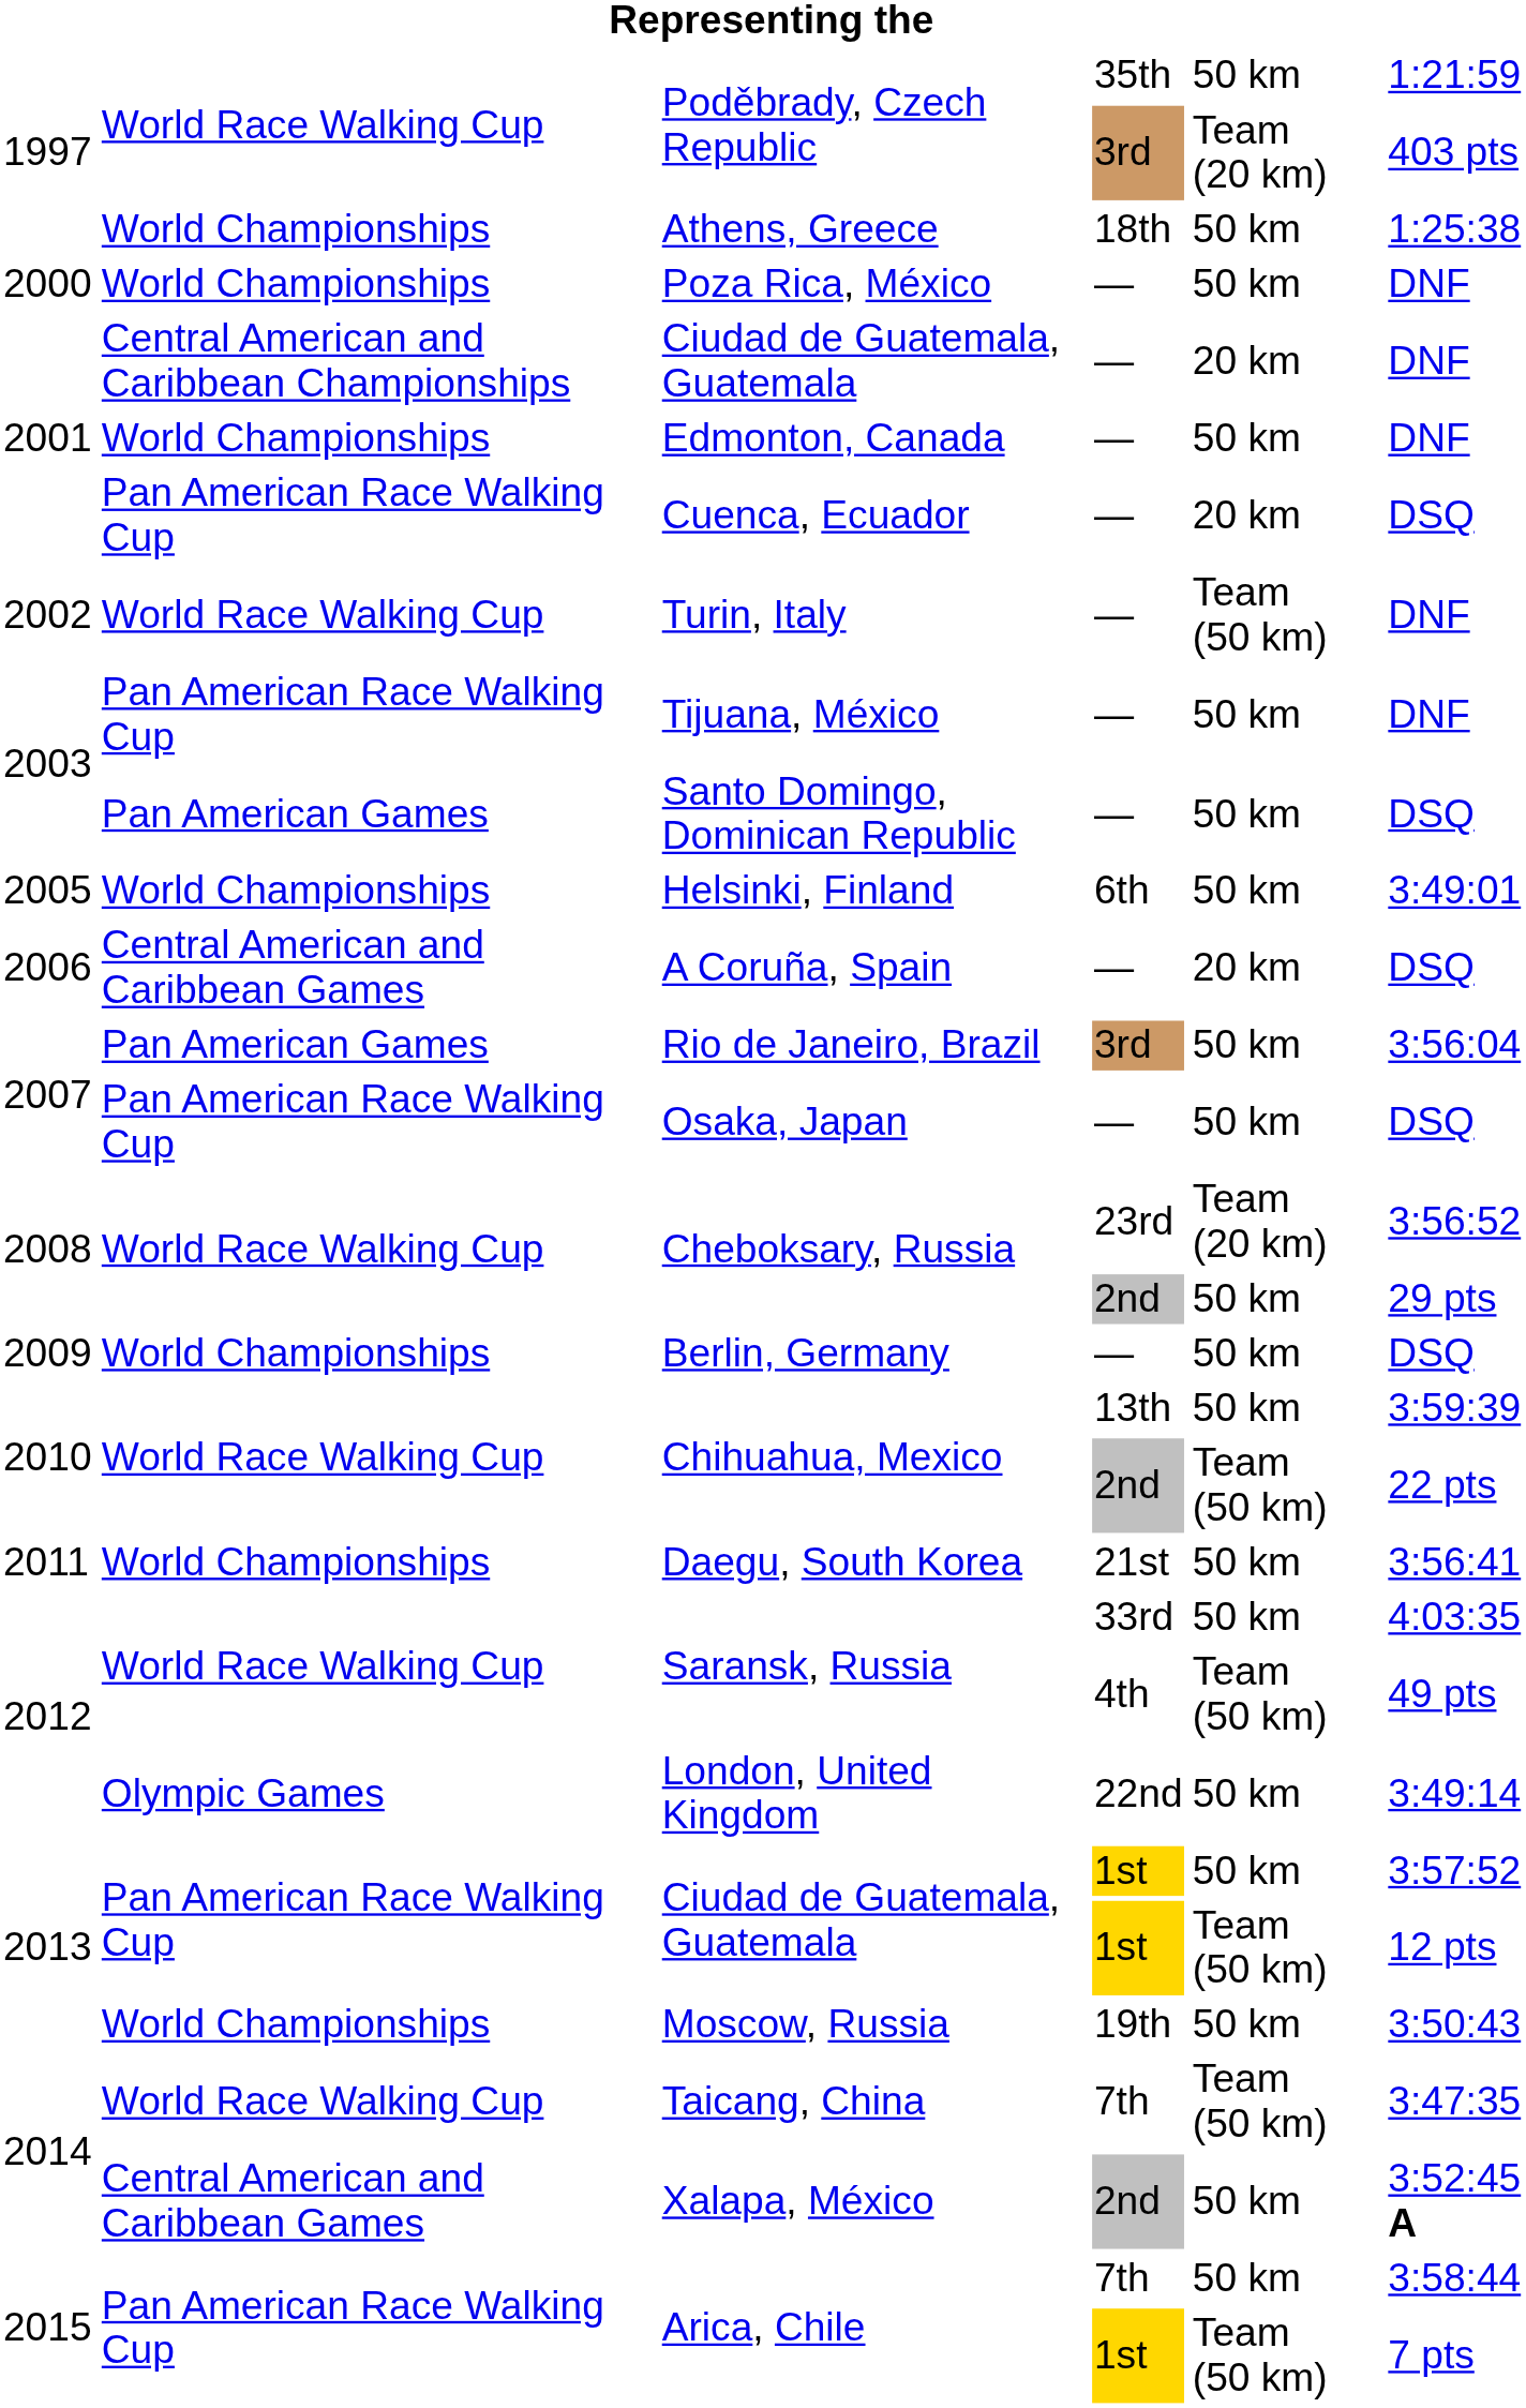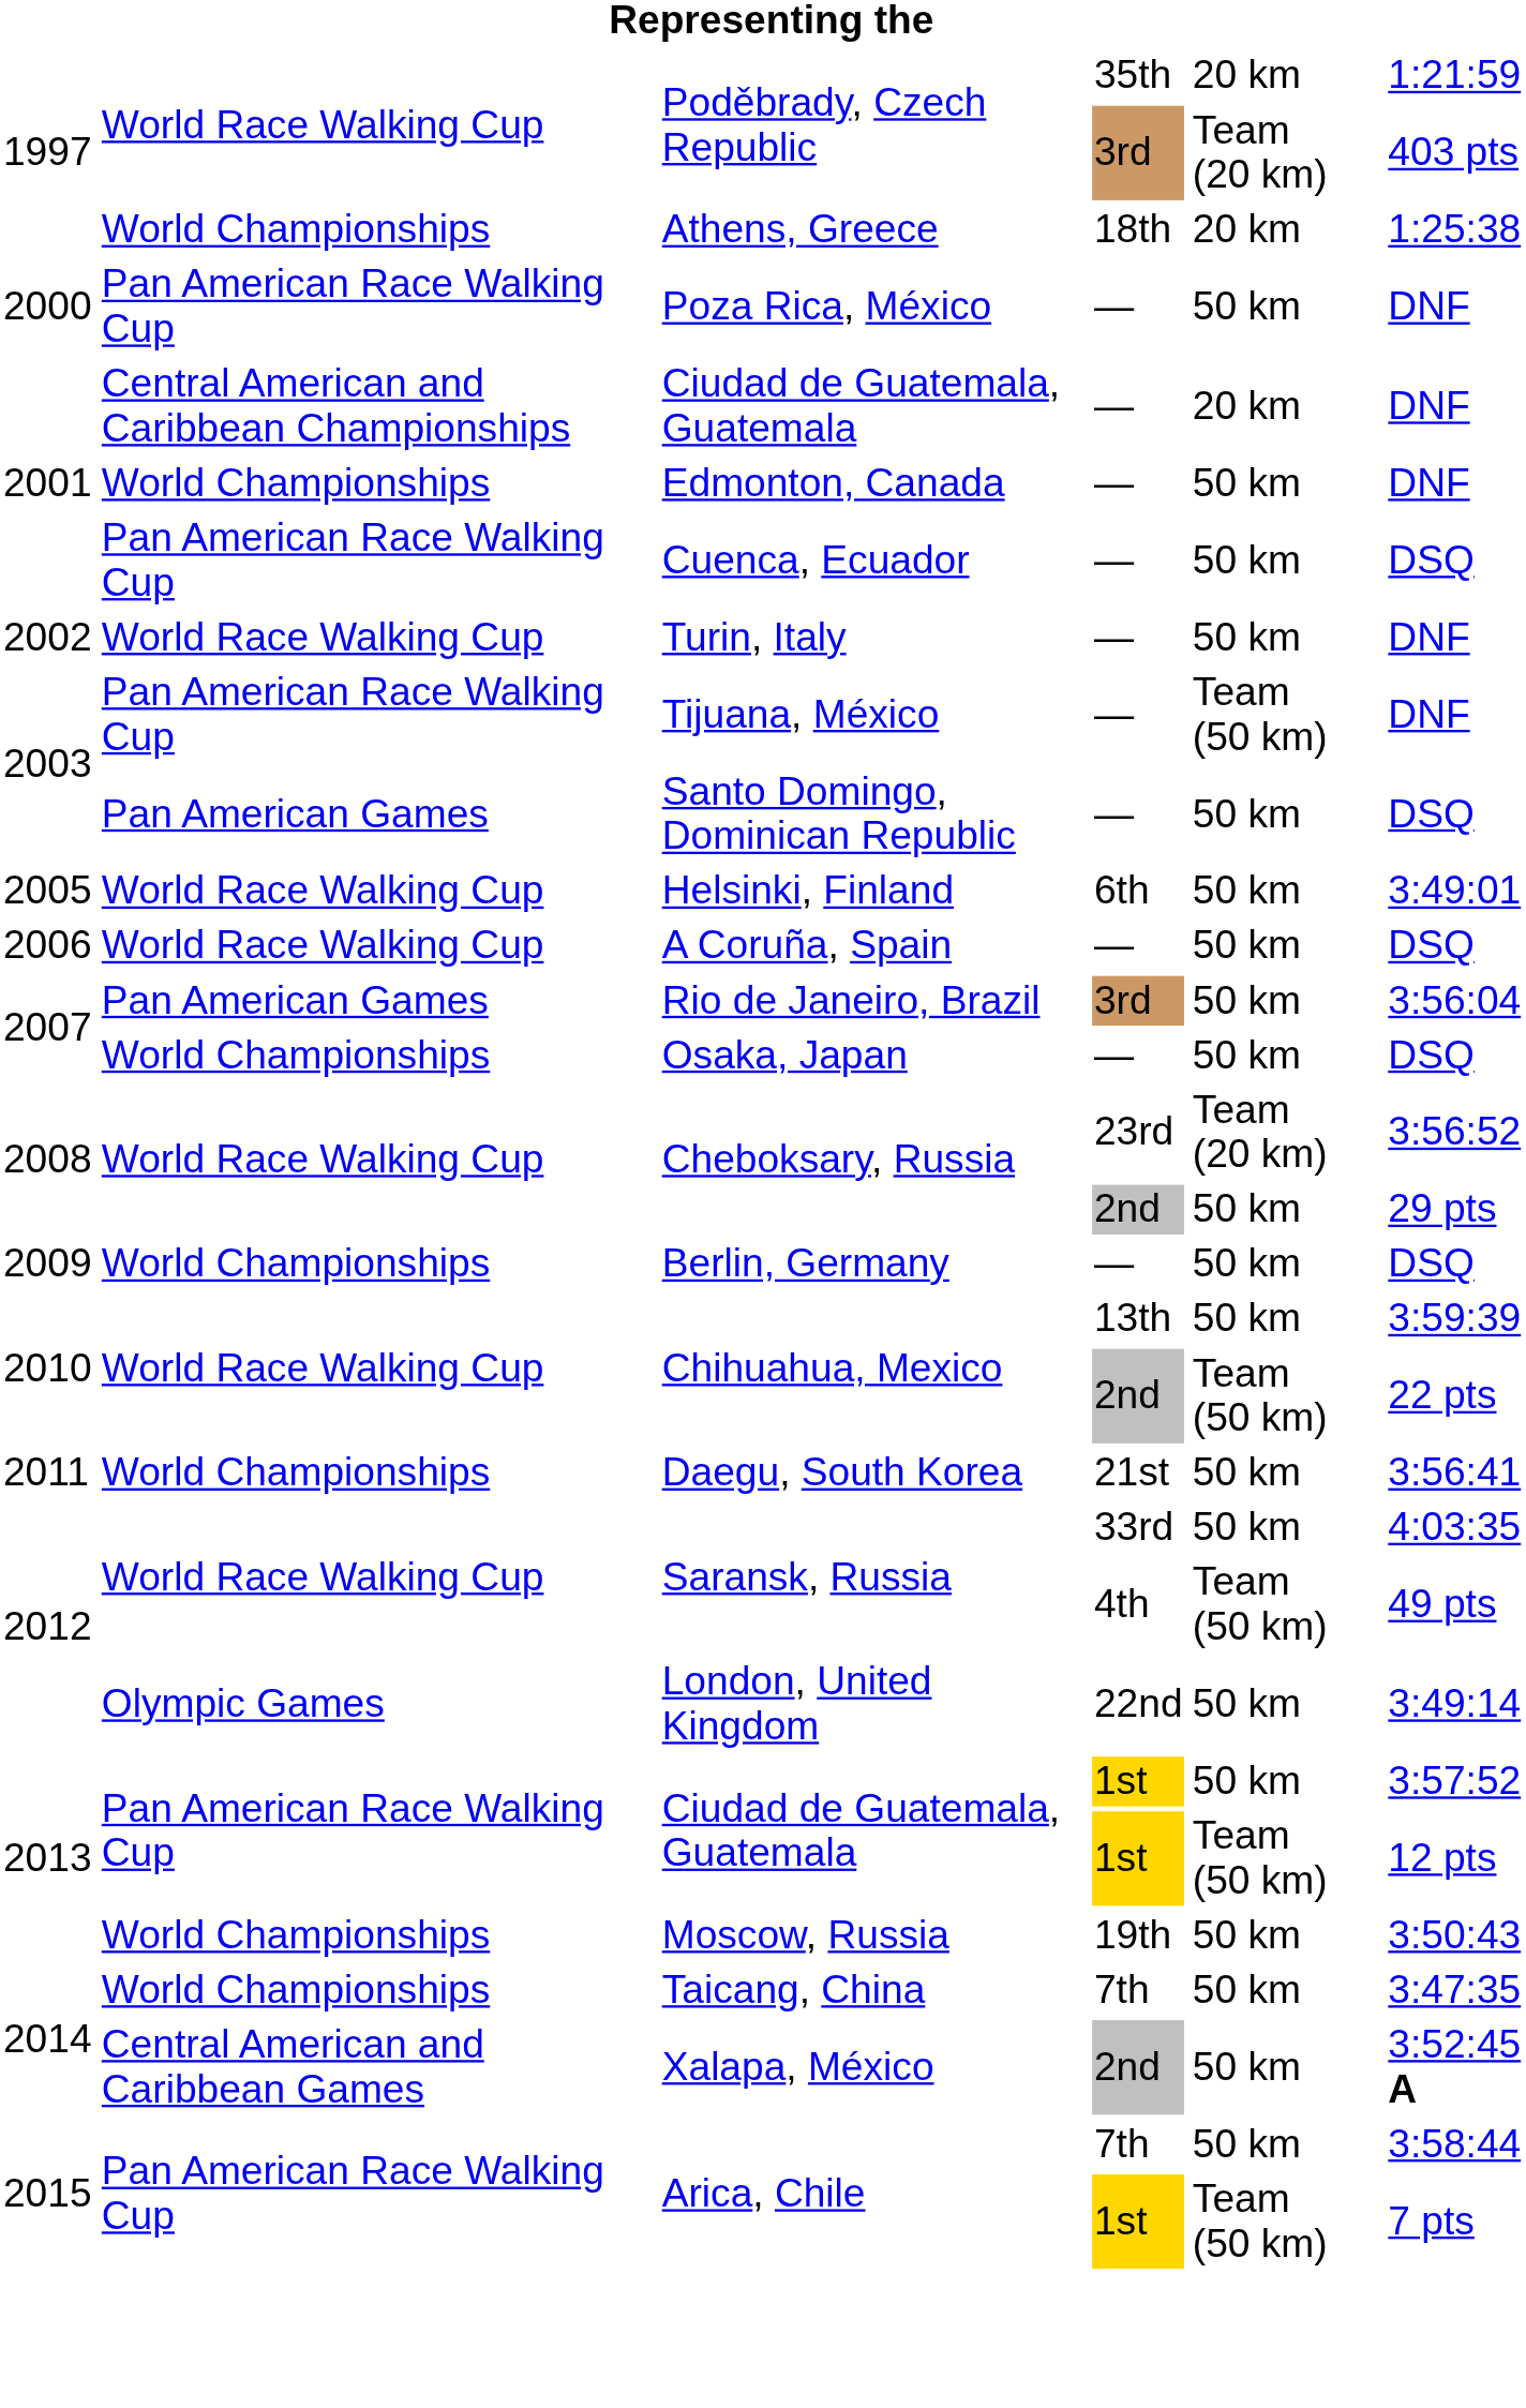Poděbrady, Czech Republic / 35th | column 5: 50 km -> 20 km
Athens, Greece | column 5: 50 km -> 20 km
Poza Rica, México | column 2: World Championships -> Pan American Race Walking Cup
Cuenca, Ecuador | column 5: 20 km -> 50 km
Turin, Italy | column 5: Team (50 km) -> 50 km
Tijuana, México | column 5: 50 km -> Team (50 km)
Helsinki, Finland | column 2: World Championships -> World Race Walking Cup
A Coruña, Spain | column 2: Central American and Caribbean Games -> World Race Walking Cup
A Coruña, Spain | column 5: 20 km -> 50 km
Osaka, Japan | column 2: Pan American Race Walking Cup -> World Championships
Taicang, China | column 2: World Race Walking Cup -> World Championships
Taicang, China | column 5: Team (50 km) -> 50 km
